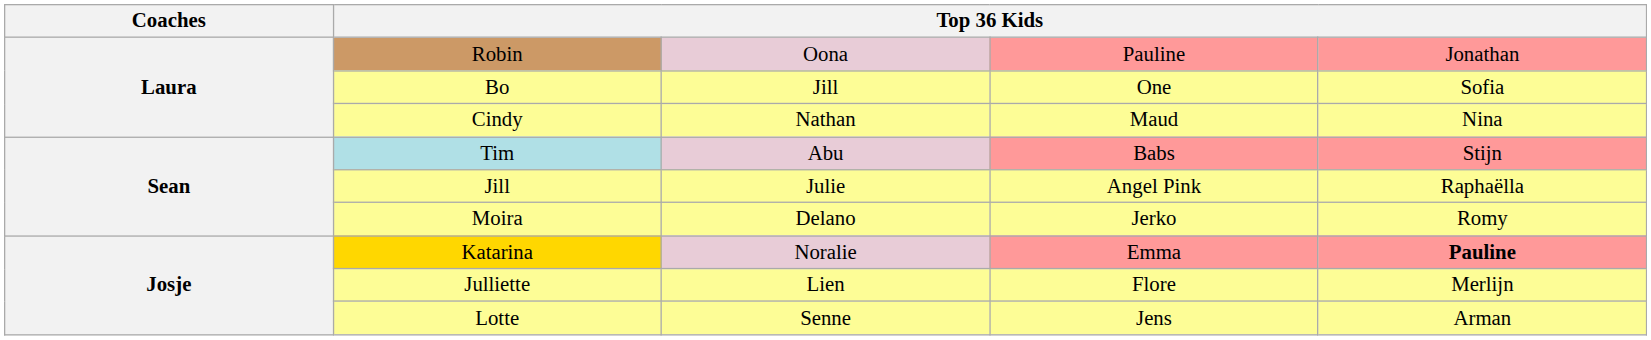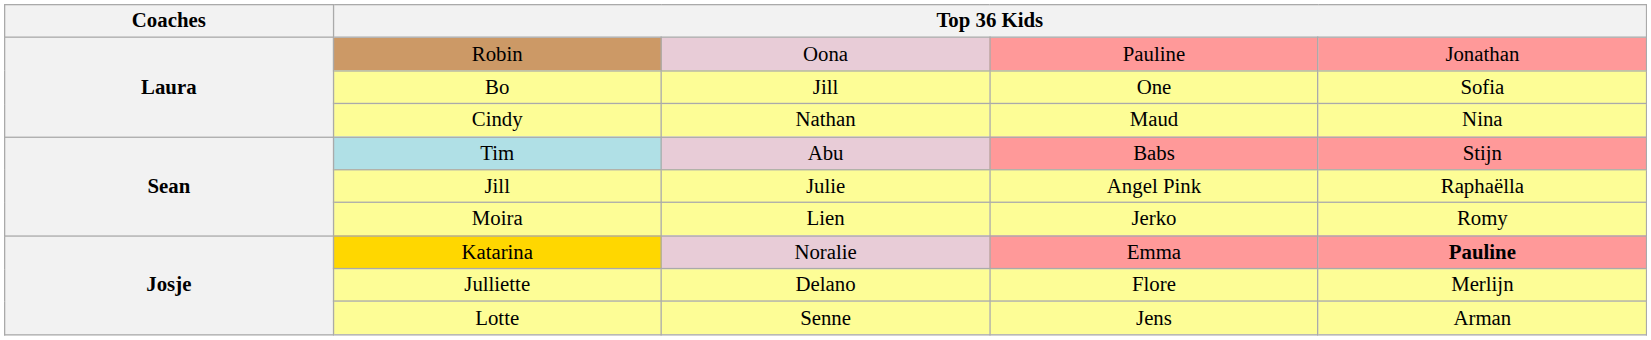Moira | column 3: Delano -> Lien
Julliette | column 3: Lien -> Delano
